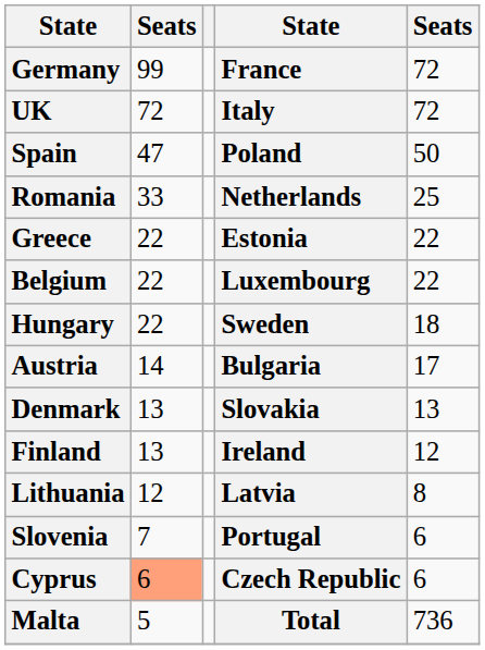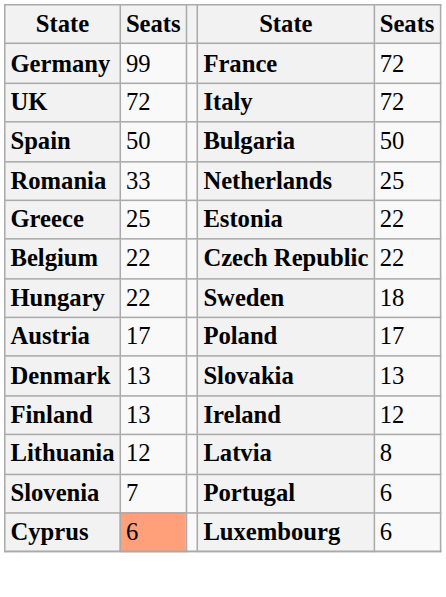Spain | column 2: 47 -> 50
Spain | column 4: Poland -> Bulgaria
Greece | column 2: 22 -> 25
Belgium | column 4: Luxembourg -> Czech Republic
Austria | column 2: 14 -> 17
Austria | column 4: Bulgaria -> Poland
Cyprus | column 4: Czech Republic -> Luxembourg
- row: Malta | 5 | Total | 736
